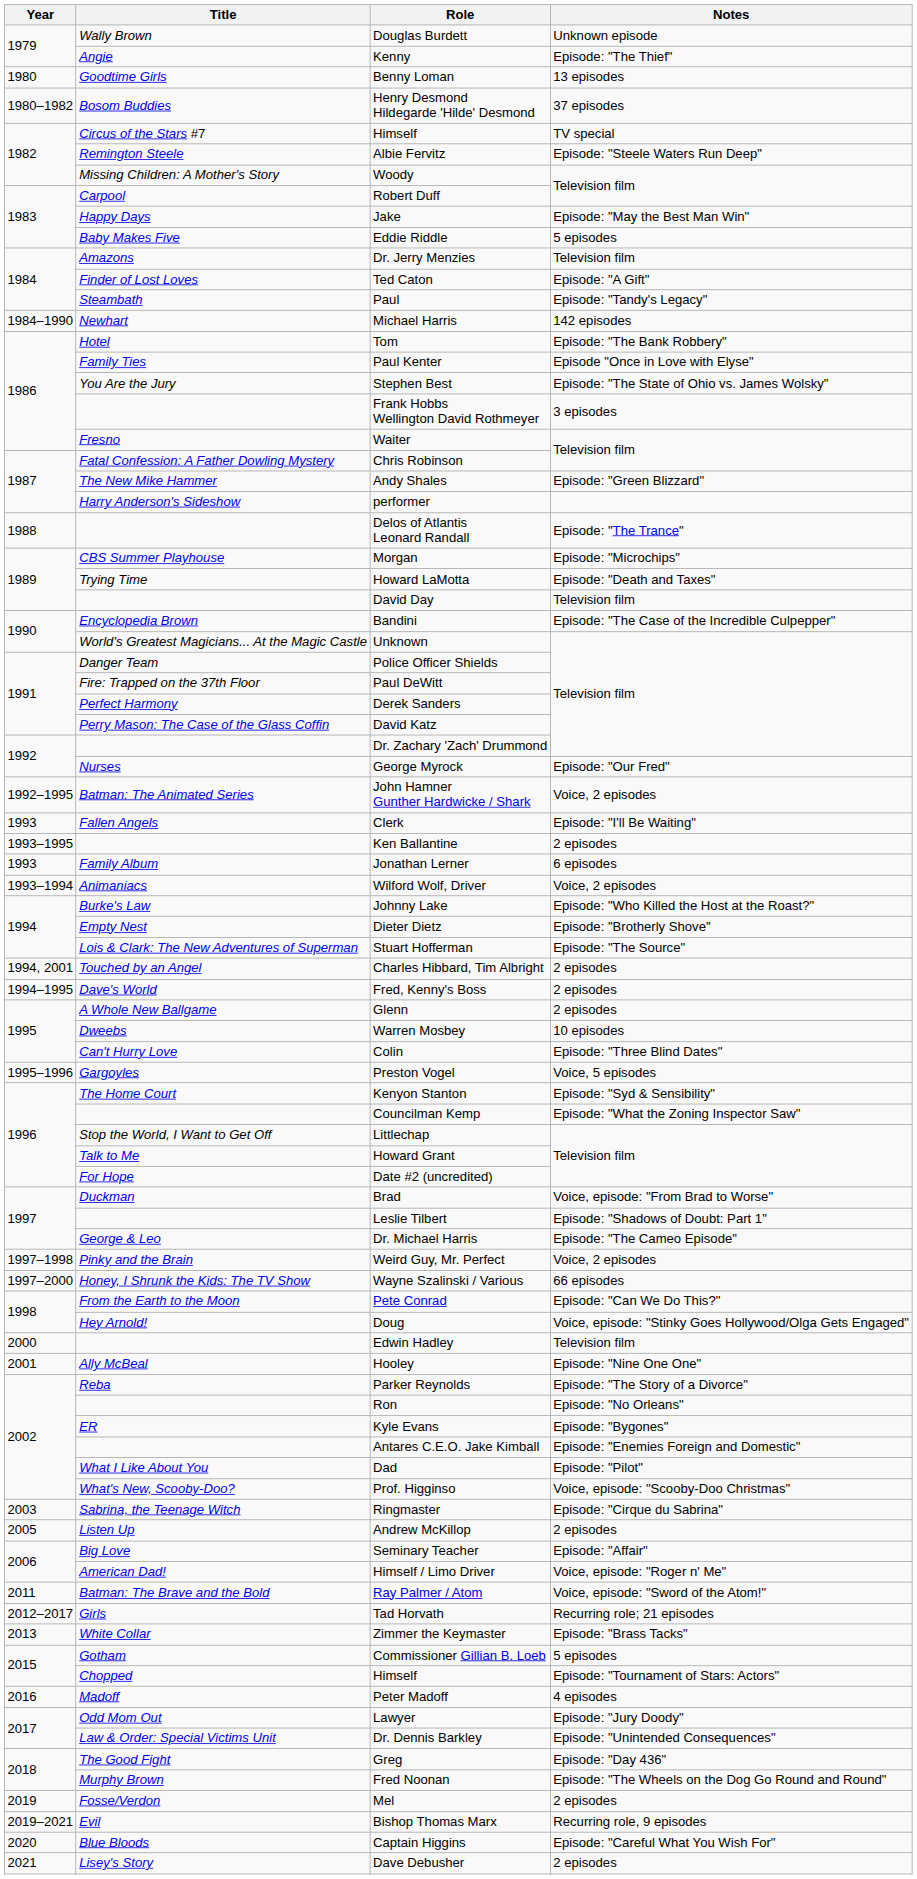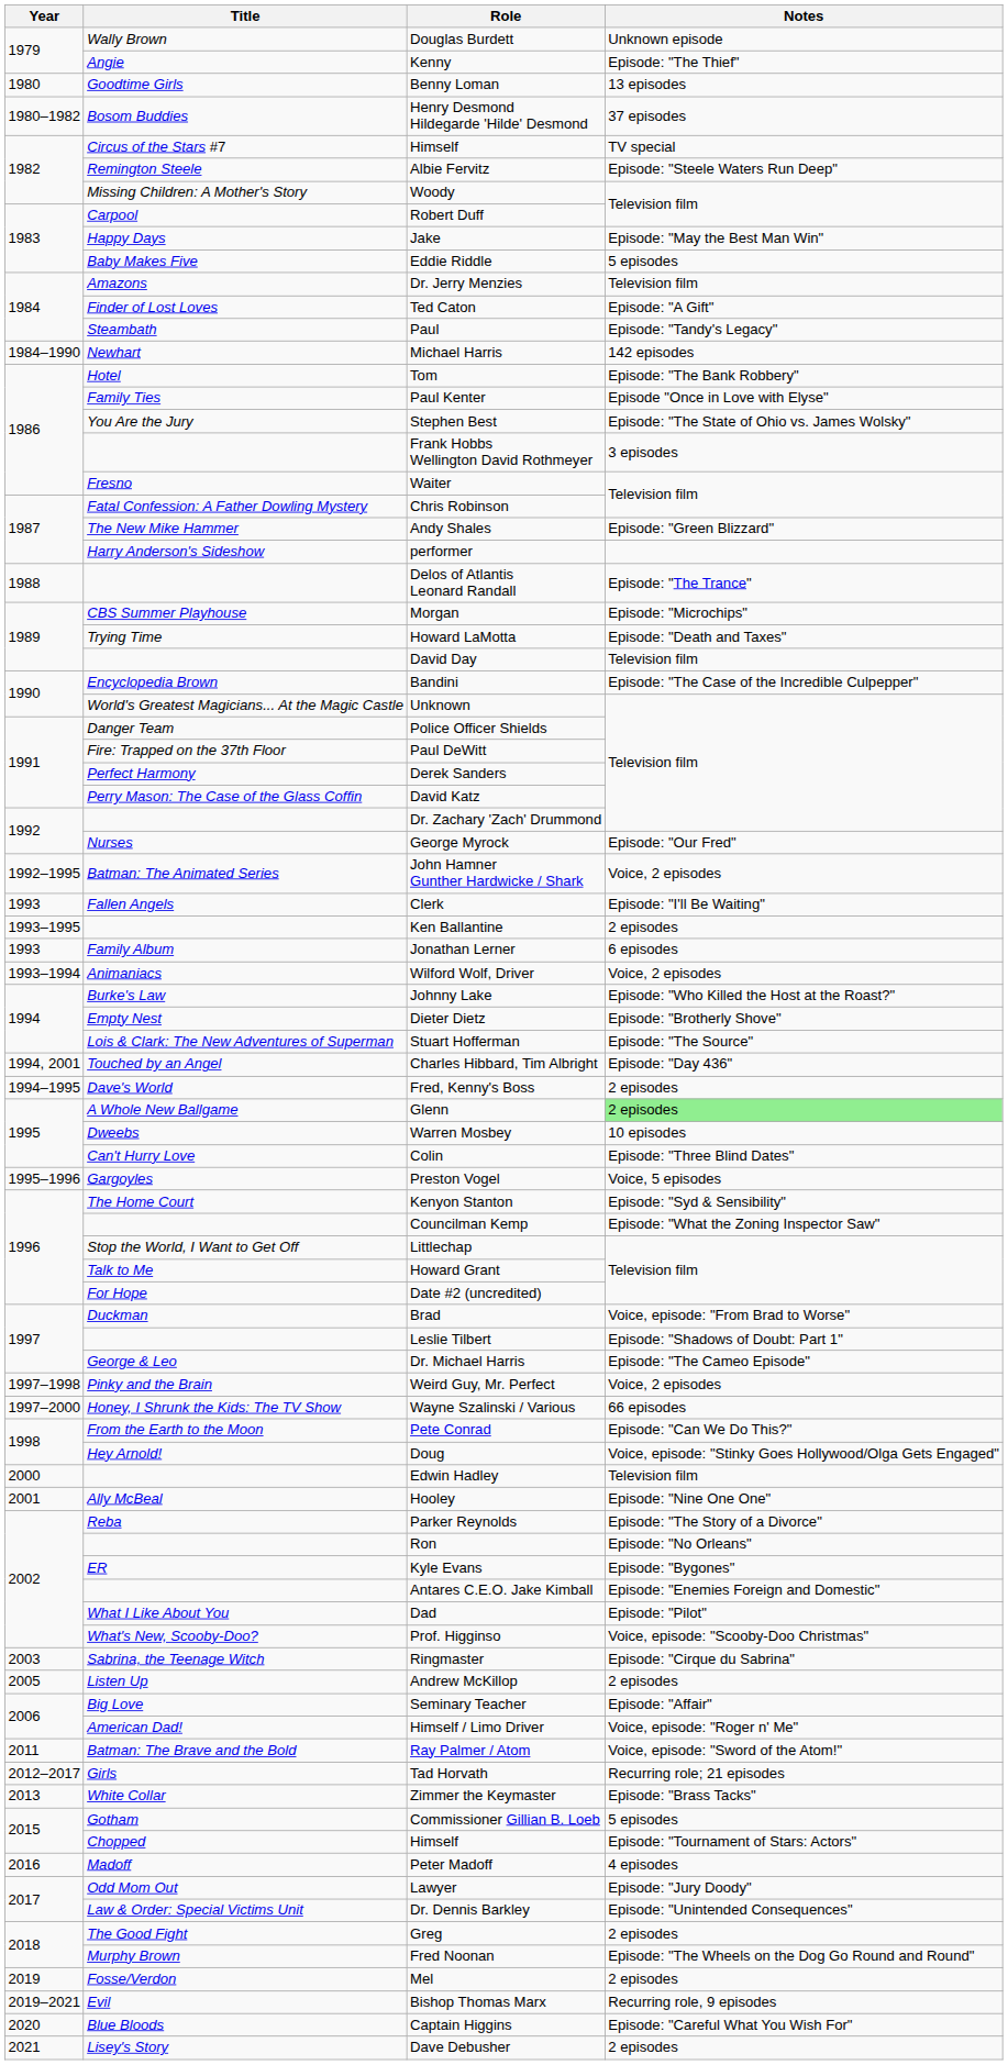Charles Hibbard, Tim Albright | Notes: 2 episodes -> Episode: "Day 436"
Glenn | Notes: no background -> lightgreen background
Greg | Notes: Episode: "Day 436" -> 2 episodes
